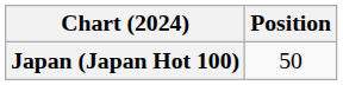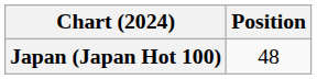Japan (Japan Hot 100) | Position: 50 -> 48
